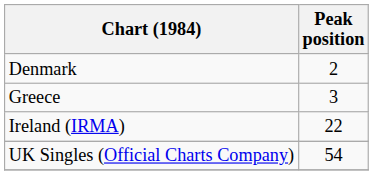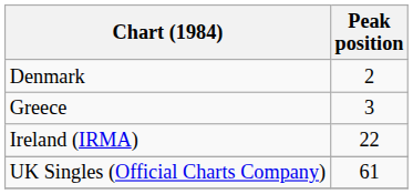UK Singles (Official Charts Company) | Peak position: 54 -> 61
